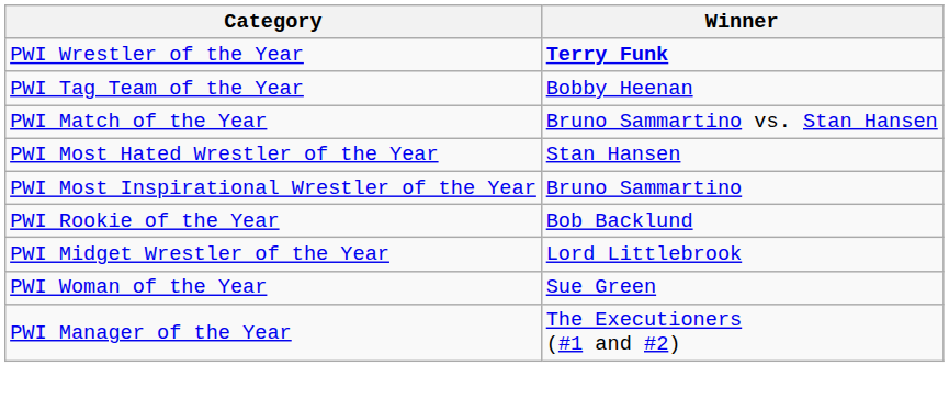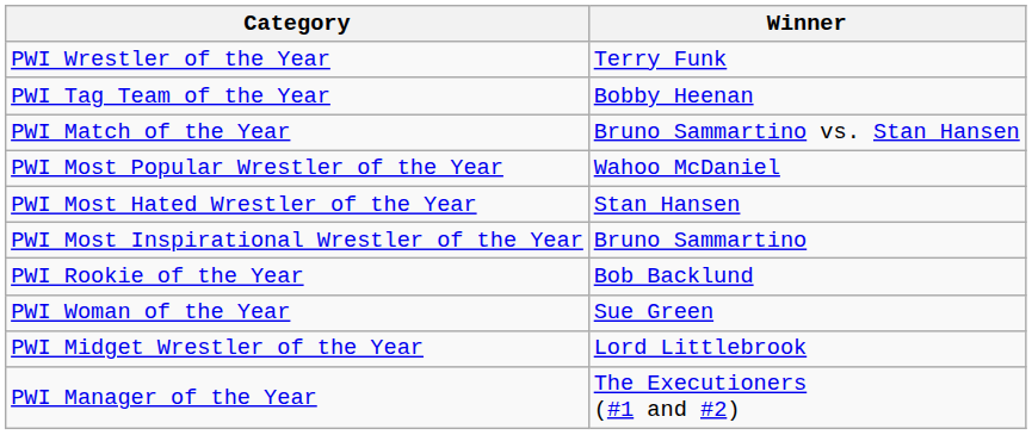PWI Wrestler of the Year | Winner: bold -> normal
+ row: PWI Most Popular Wrestler of the Year | Wahoo McDaniel
rows swapped: PWI Woman of the Year <-> PWI Midget Wrestler of the Year
